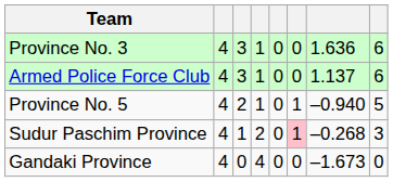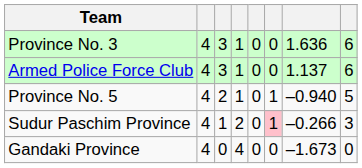Sudur Paschim Province | column 7: –0.268 -> –0.266
